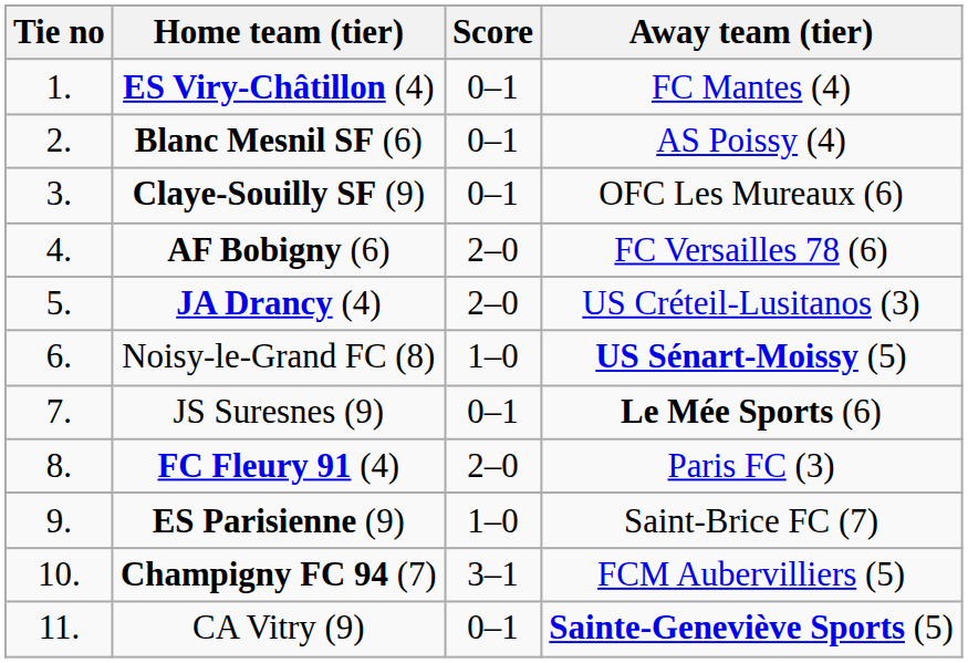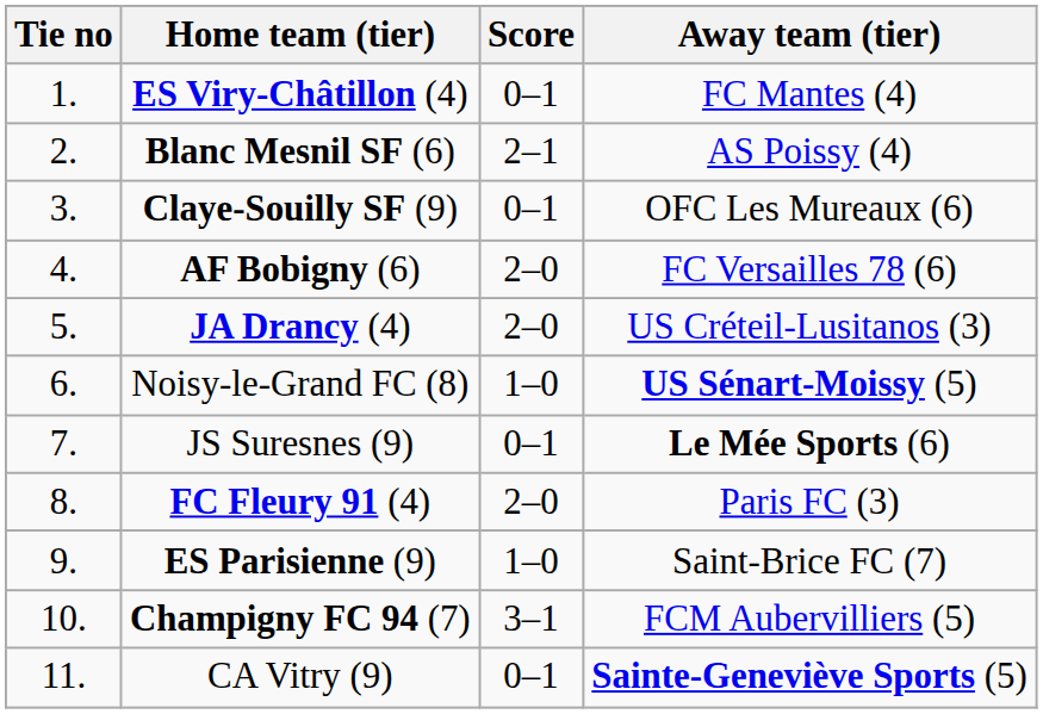Blanc Mesnil SF (6) | Score: 0–1 -> 2–1
